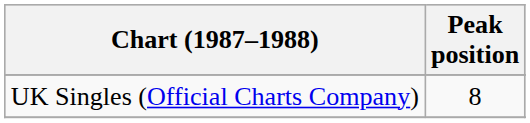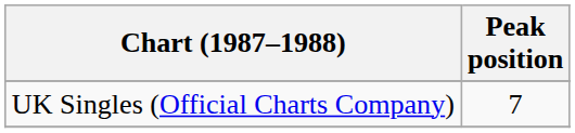UK Singles (Official Charts Company) | Peak position: 8 -> 7
